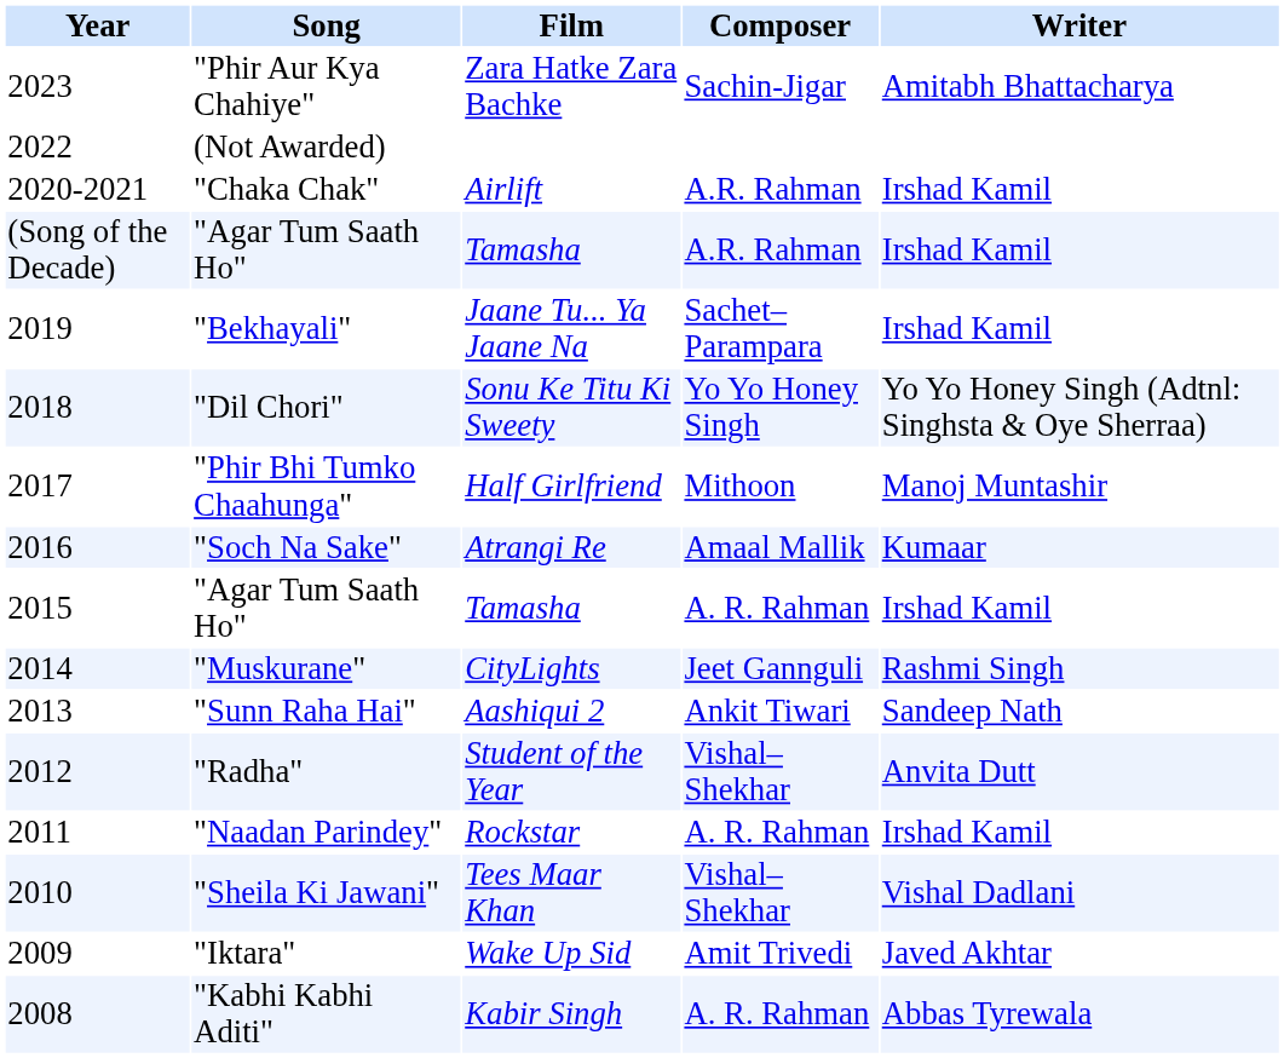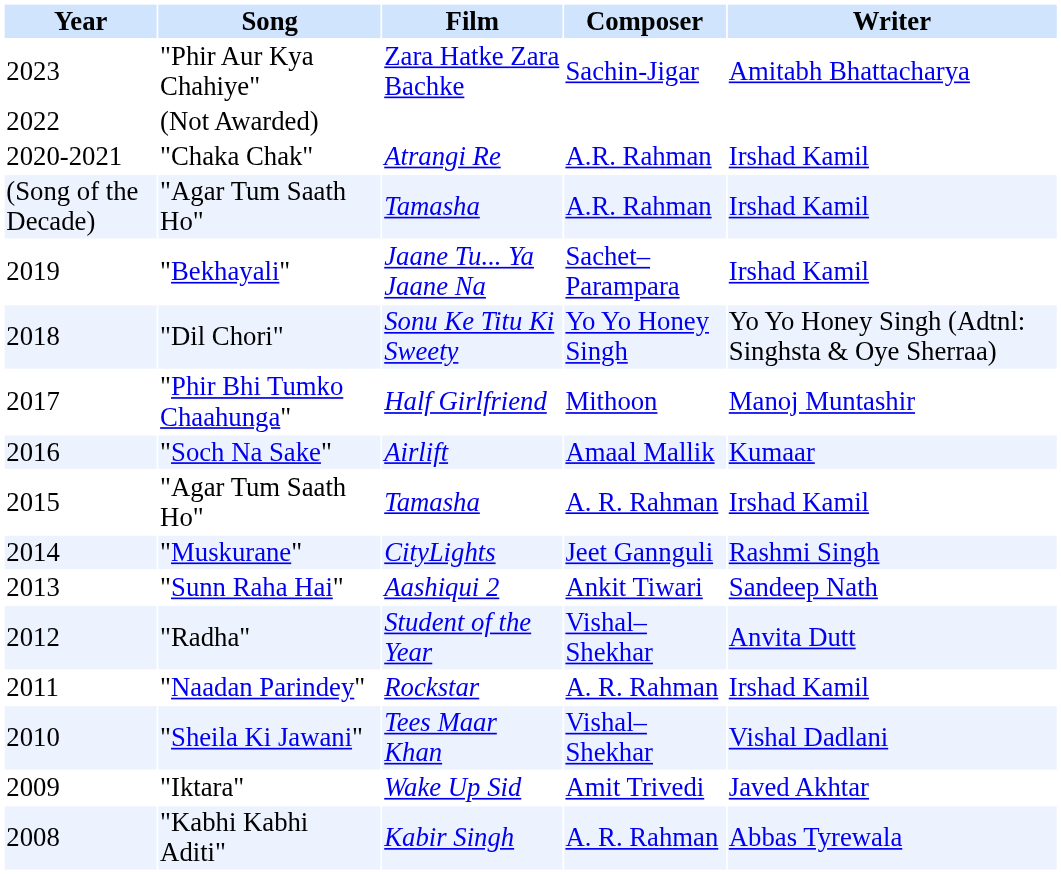"Chaka Chak" | Film: Airlift -> Atrangi Re
"Soch Na Sake" | Film: Atrangi Re -> Airlift
